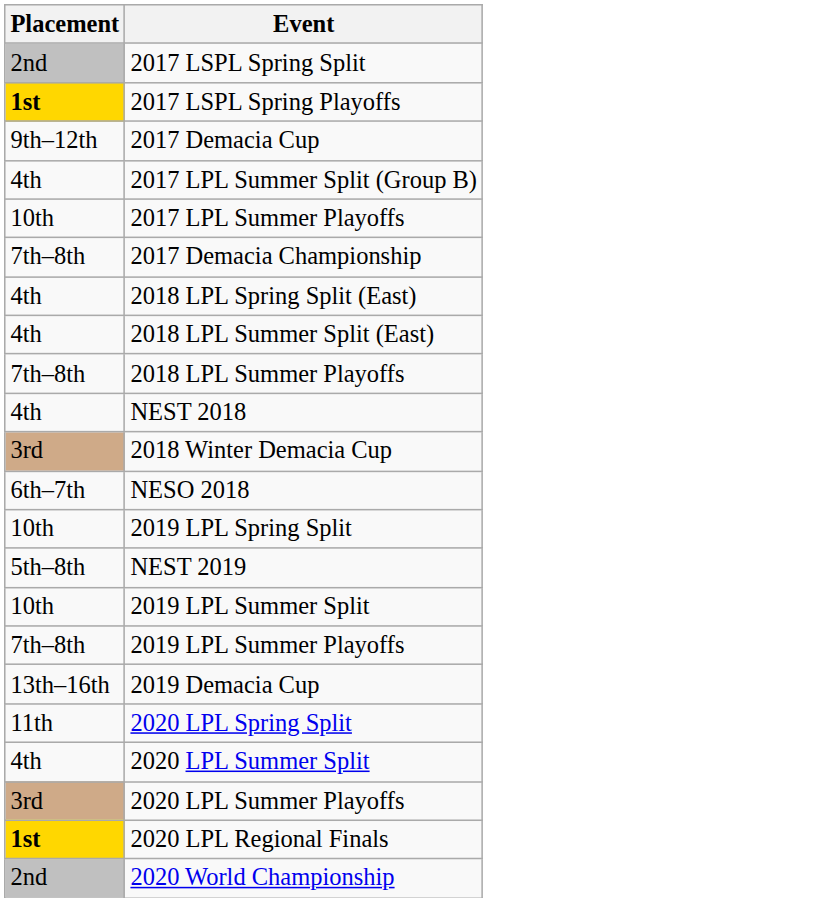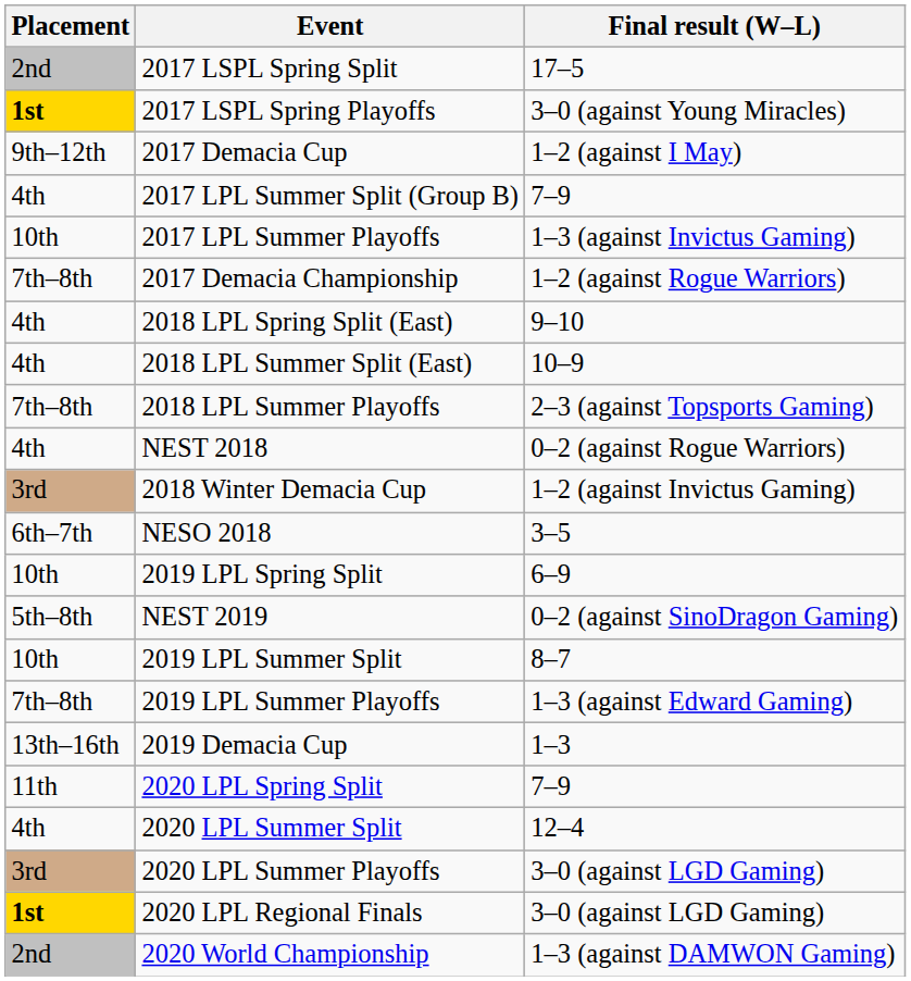+ column: Final result (W–L) | 17–5 | 3–0 (against Young Miracles) | 1–2 (against I May) | 7–9 | 1–3 (against Invictus Gaming) | 1–2 (against Rogue Warriors) | 9–10 | 10–9 | 2–3 (against Topsports Gaming) | 0–2 (against Rogue Warriors) | 1–2 (against Invictus Gaming) | 3–5 | 6–9 | 0–2 (against SinoDragon Gaming) | 8–7 | 1–3 (against Edward Gaming) | 1–3 | 7–9 | 12–4 | 3–0 (against LGD Gaming) | 3–0 (against LGD Gaming) | 1–3 (against DAMWON Gaming)
